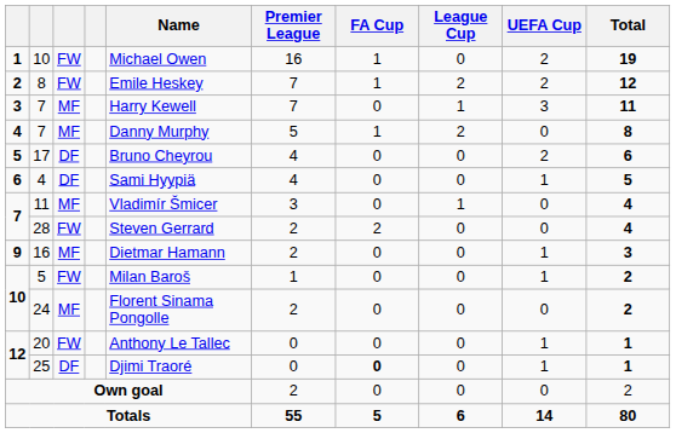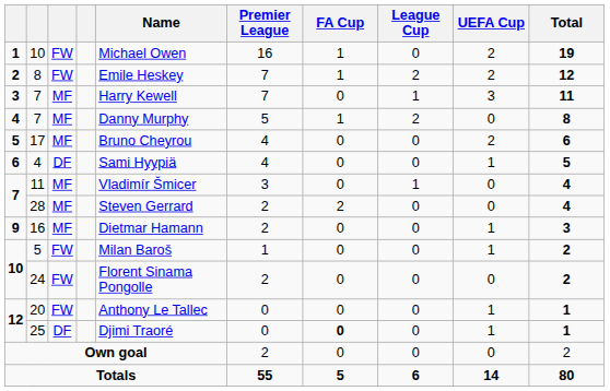17 | column 3: DF -> MF
28 | column 3: FW -> MF
24 | column 3: MF -> FW
